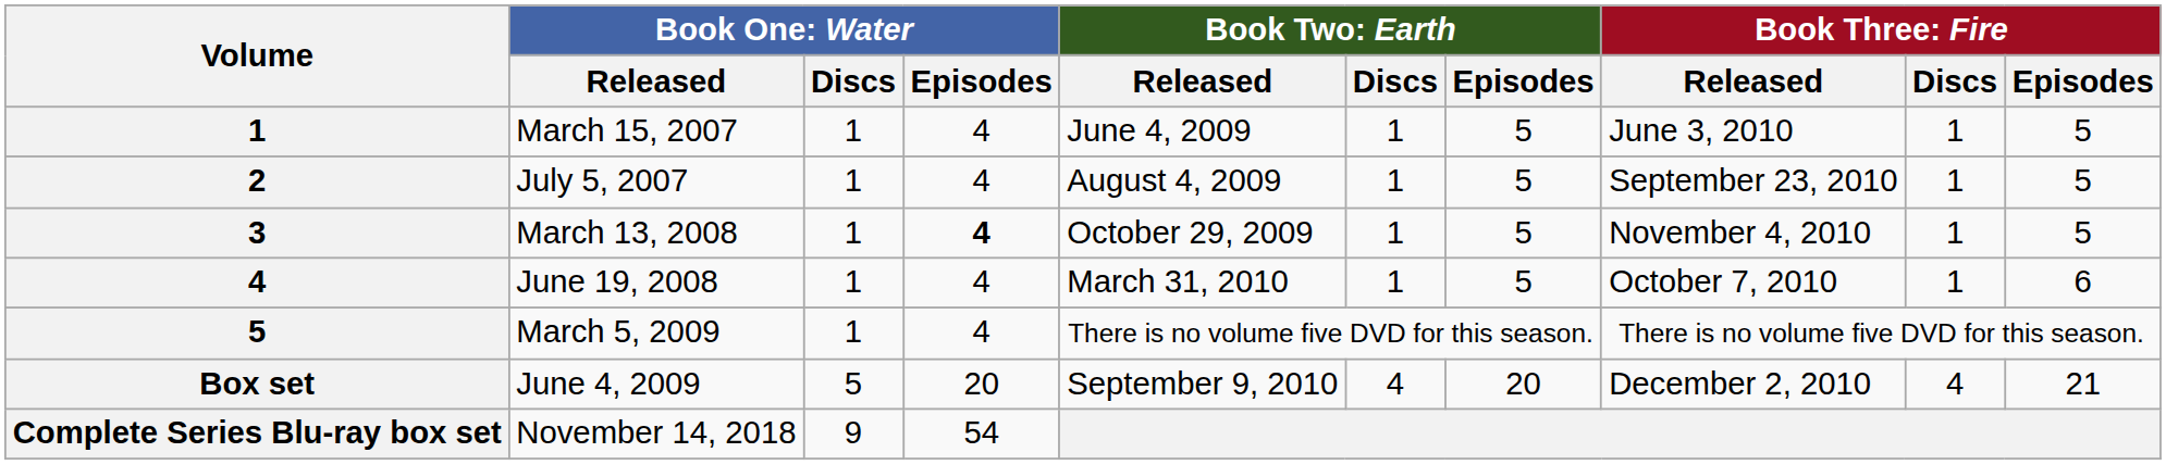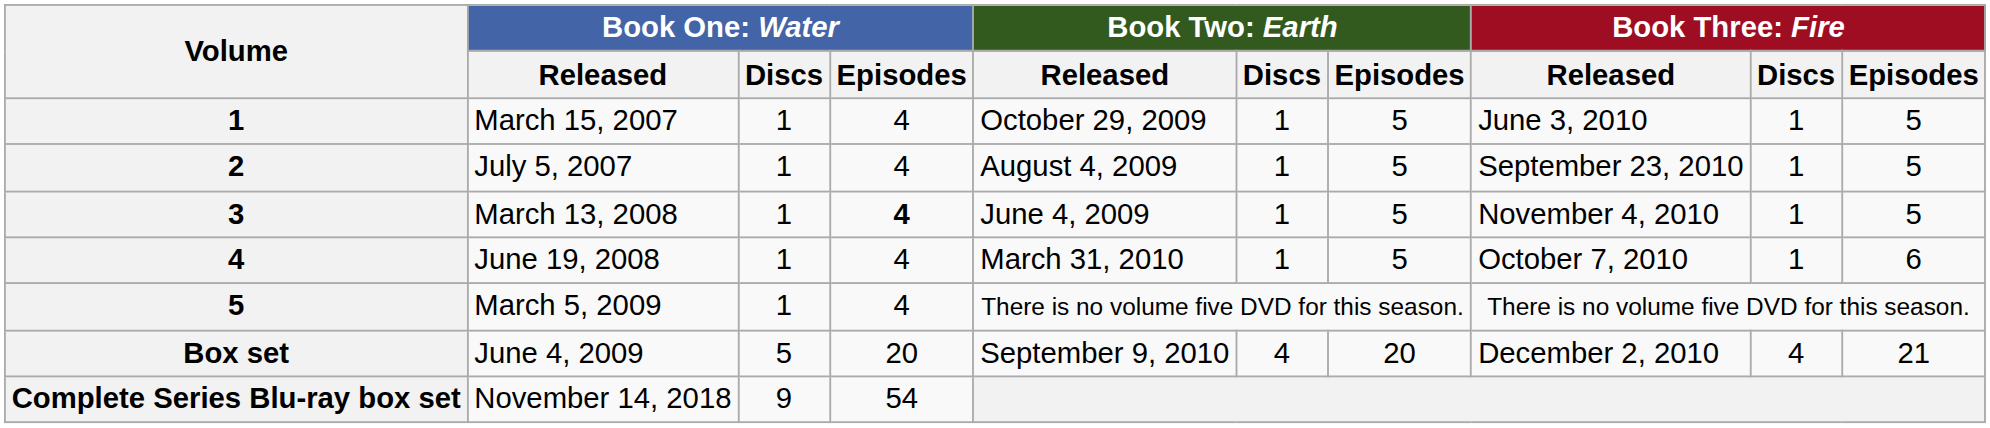March 15, 2007 | column 5: June 4, 2009 -> October 29, 2009
March 13, 2008 | column 5: October 29, 2009 -> June 4, 2009
